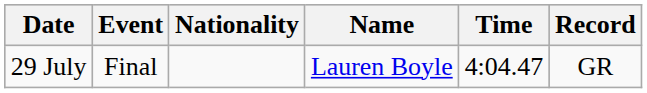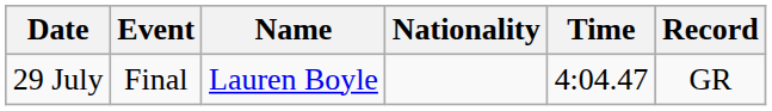columns swapped: Name <-> Nationality
